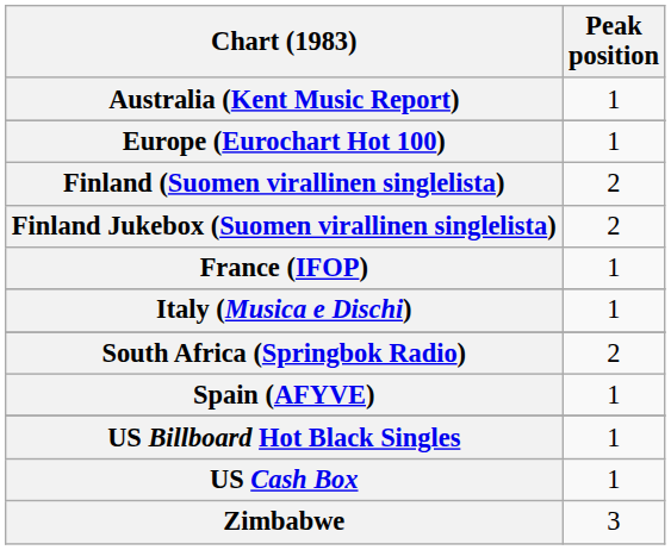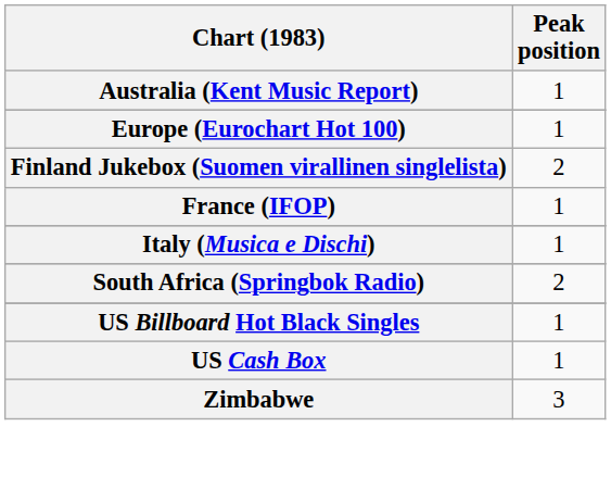- row: Finland (Suomen virallinen singlelista) | 2
- row: Spain (AFYVE) | 1
